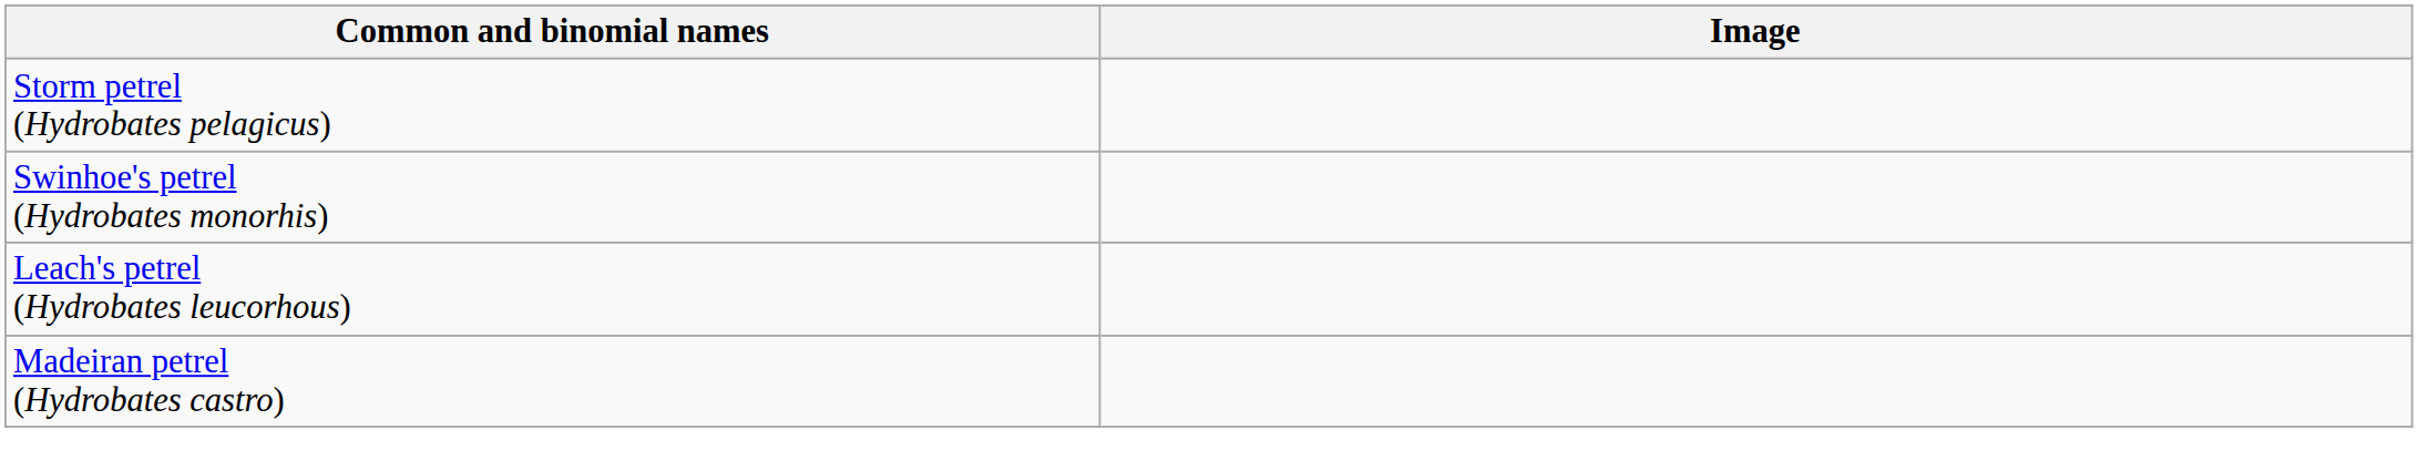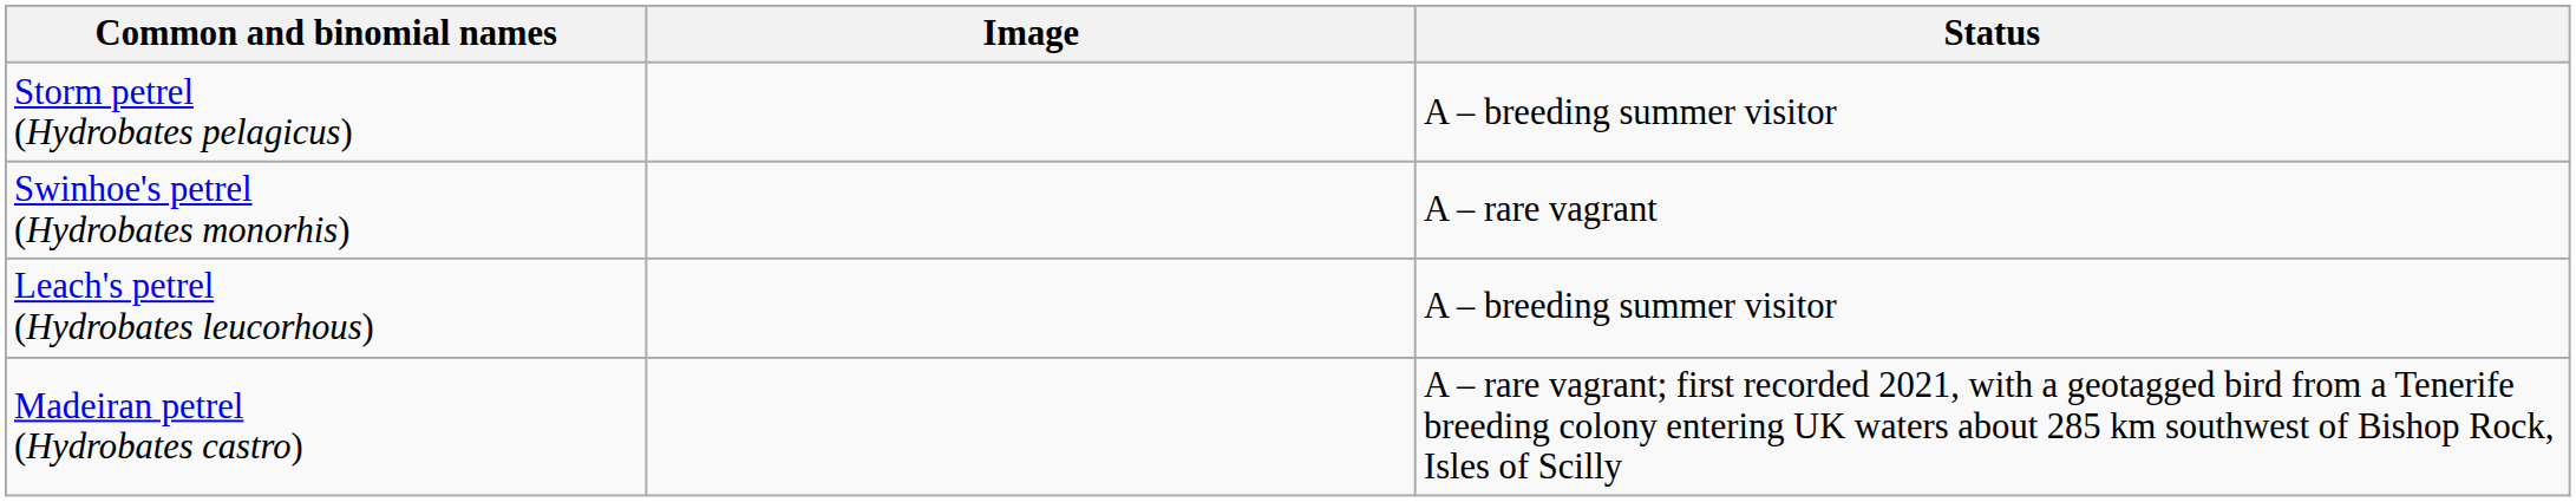+ column: Status | A – breeding summer visitor | A – rare vagrant | A – breeding summer visitor | A – rare vagrant; first recorded 2021, with a geotagged bird from a Tenerife breeding colony entering UK waters about 285 km southwest of Bishop Rock, Isles of Scilly
